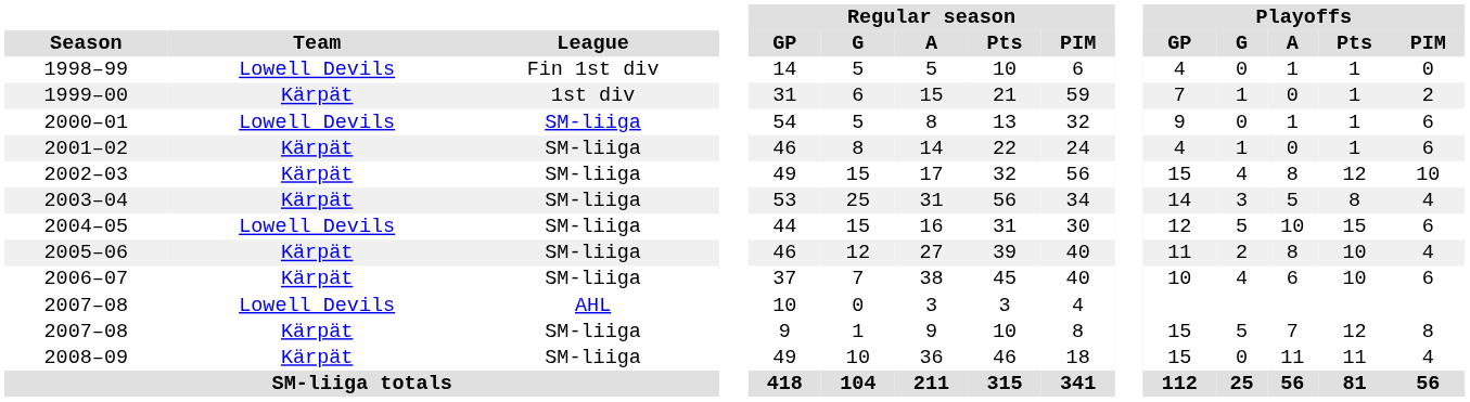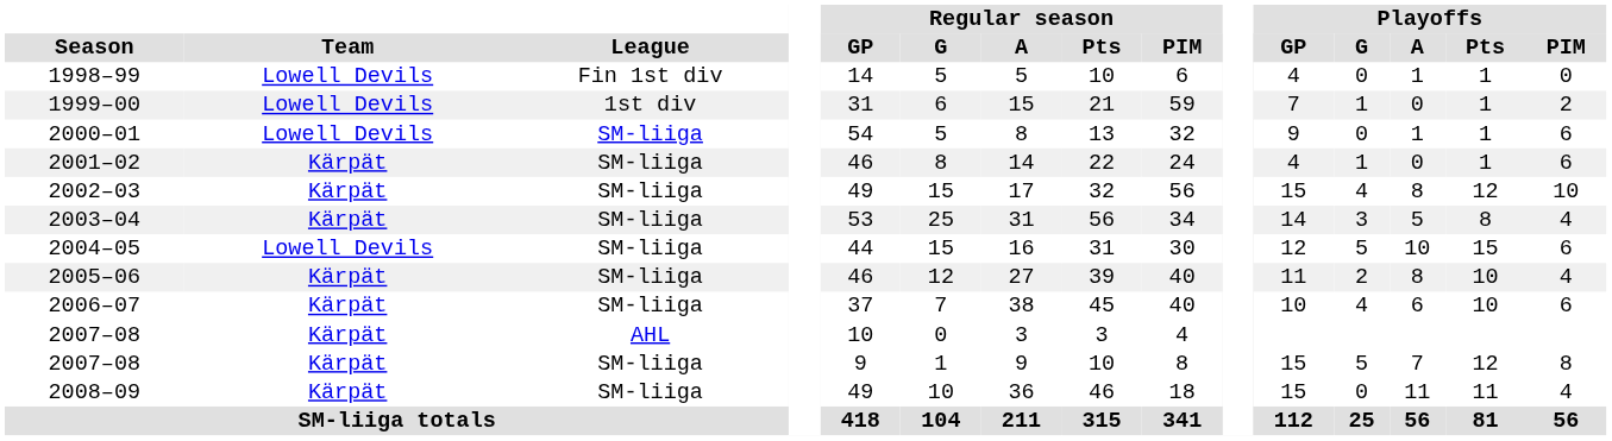1999–00 | Team: Kärpät -> Lowell Devils
2007–08 / AHL | Team: Lowell Devils -> Kärpät
